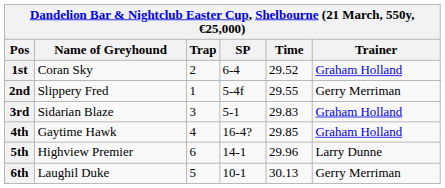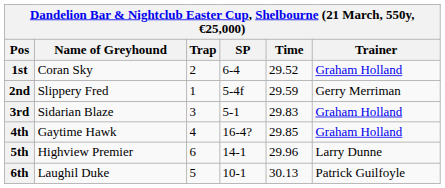2nd | Time: 29.55 -> 29.59
6th | Trainer: Gerry Merriman -> Patrick Guilfoyle
